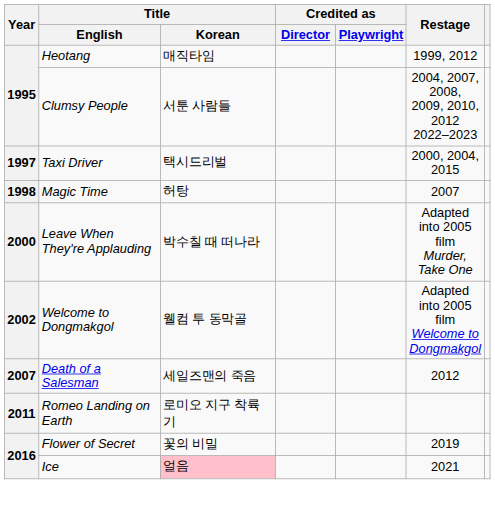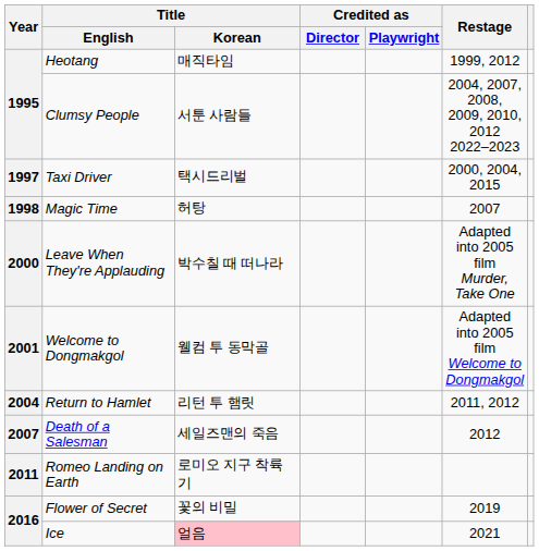Welcome to Dongmakgol | Year: 2002 -> 2001
+ row: 2004 | Return to Hamlet | 리턴 투 햄릿 | 2011, 2012
